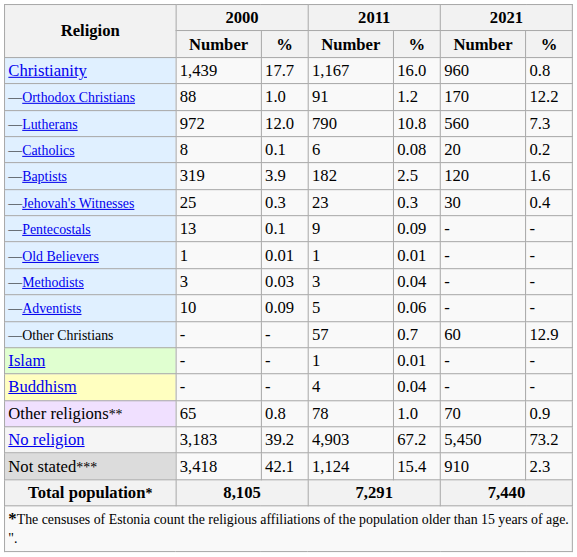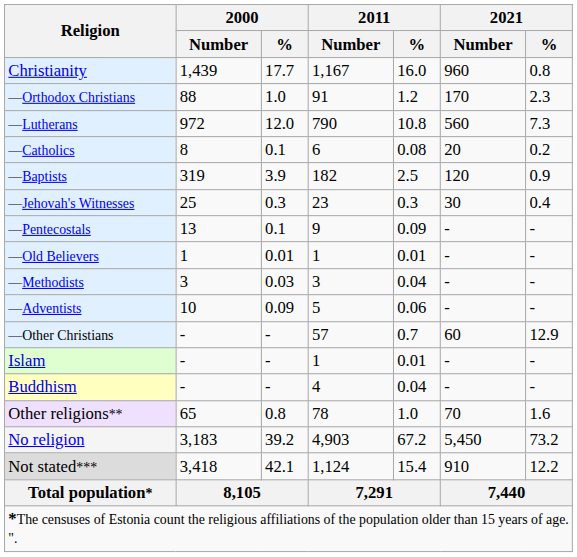—Orthodox Christians | 2021 / %: 12.2 -> 2.3
—Baptists | 2021 / %: 1.6 -> 0.9
Other religions** | 2021 / %: 0.9 -> 1.6
Not stated*** | 2021 / %: 2.3 -> 12.2
